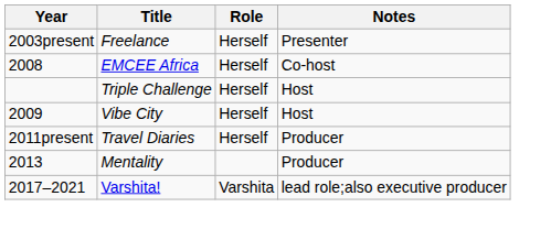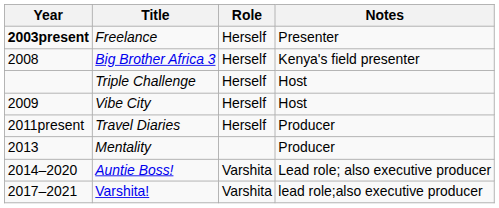Freelance | Year: normal -> bold
+ row: 2008 | Big Brother Africa 3 | Herself | Kenya's field presenter
- row: 2008 | EMCEE Africa | Herself | Co-host
+ row: 2014–2020 | Auntie Boss! | Varshita | Lead role; also executive producer
